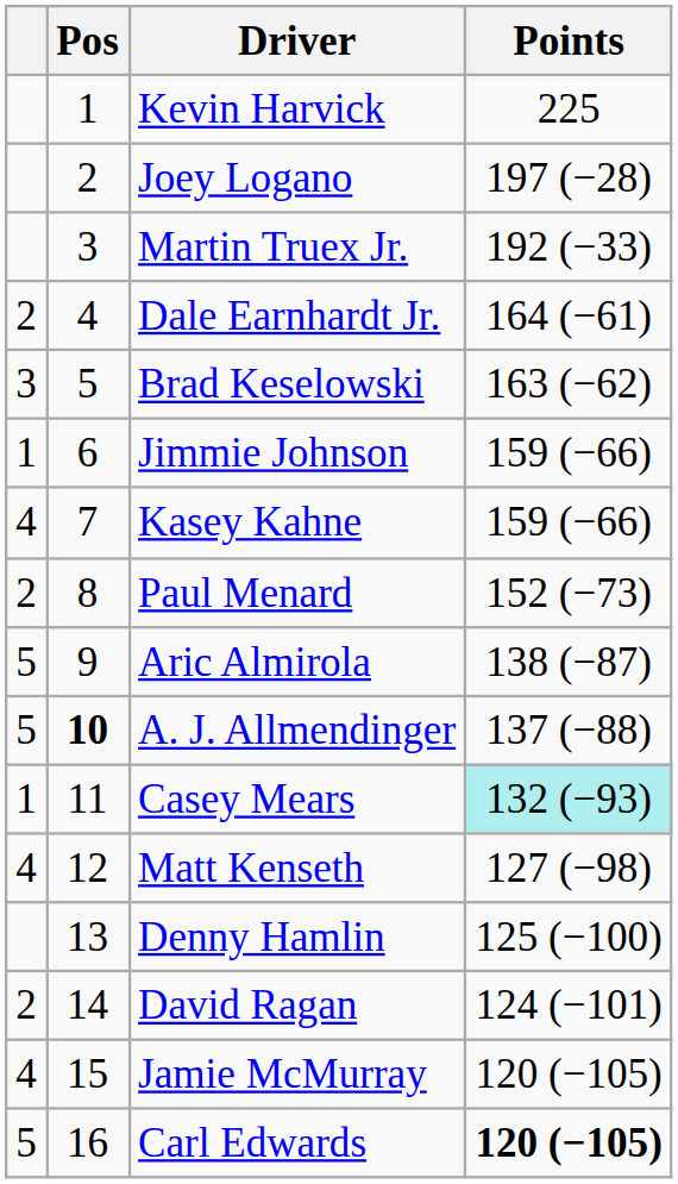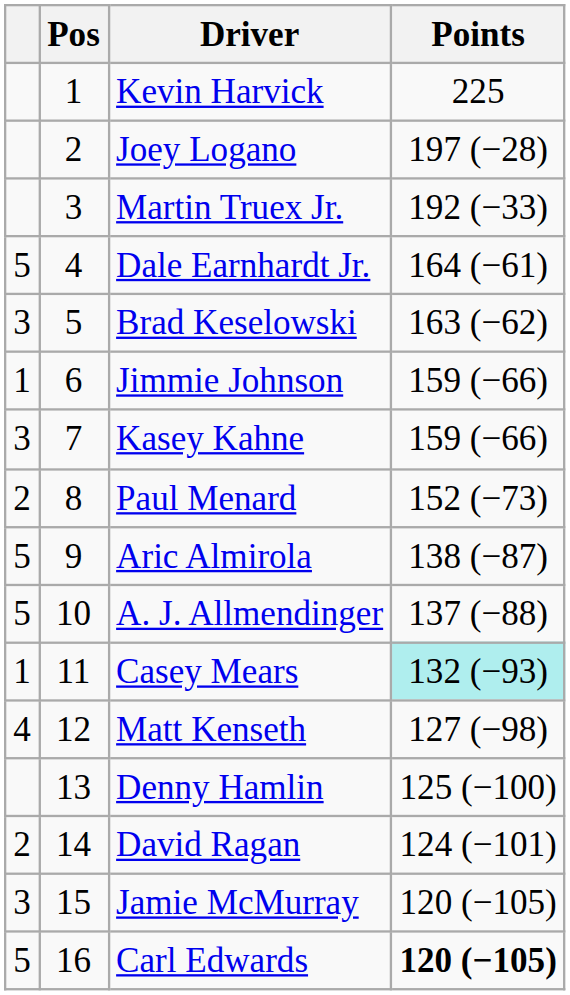Dale Earnhardt Jr. | column 1: 2 -> 5
Kasey Kahne | column 1: 4 -> 3
A. J. Allmendinger | Pos: bold -> normal
Jamie McMurray | column 1: 4 -> 3
